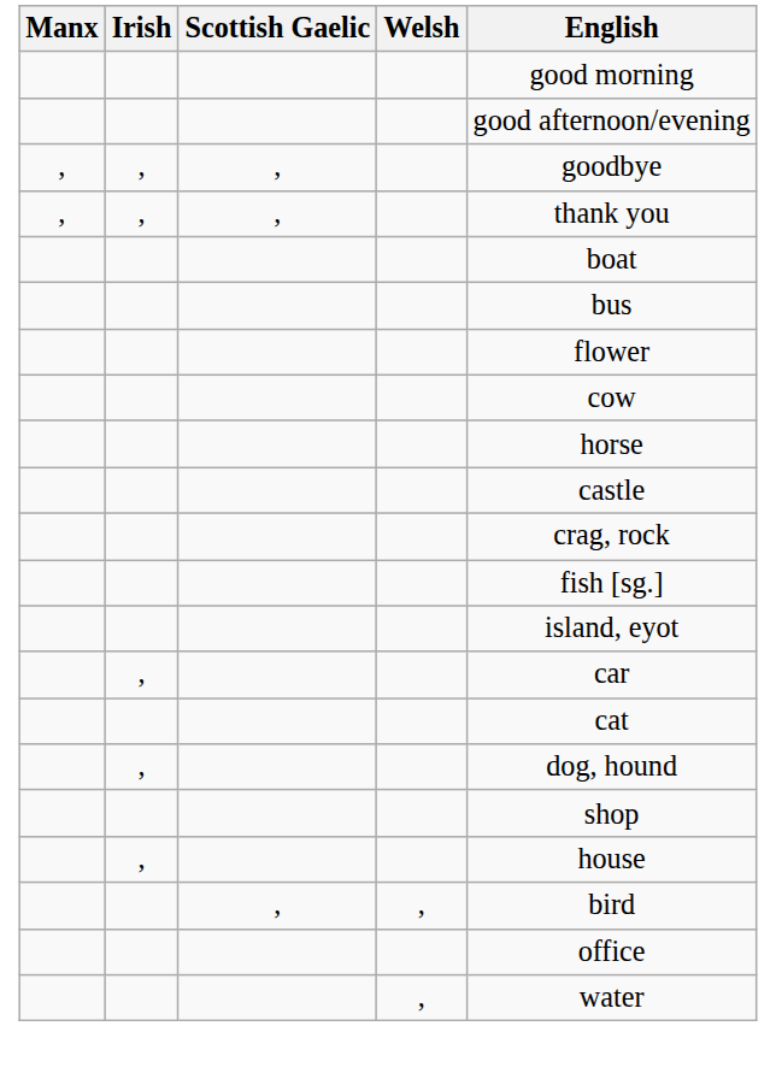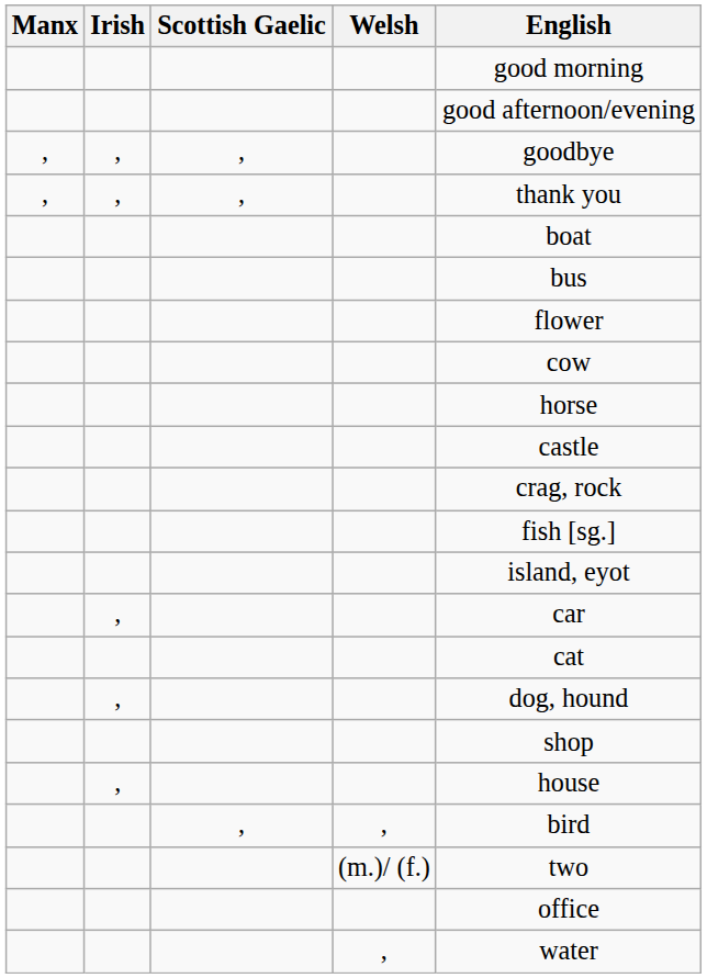+ row: (m.)/ (f.) | two
